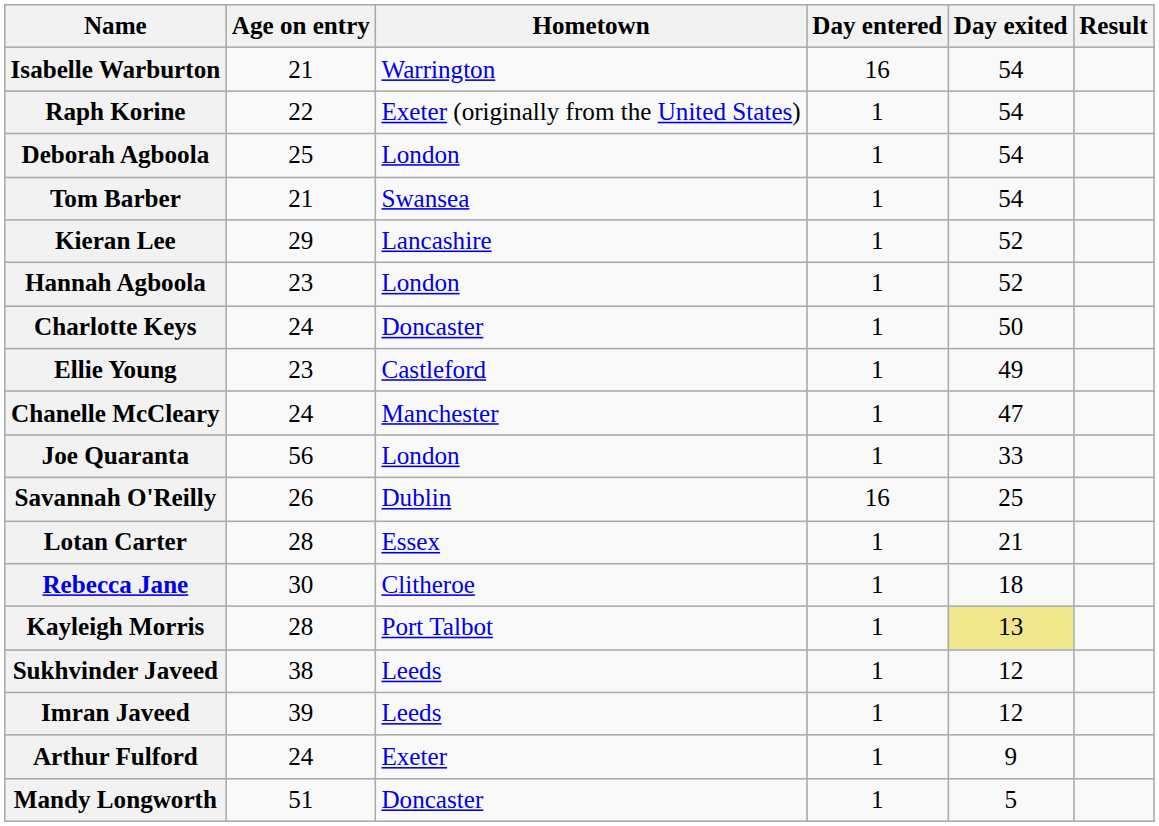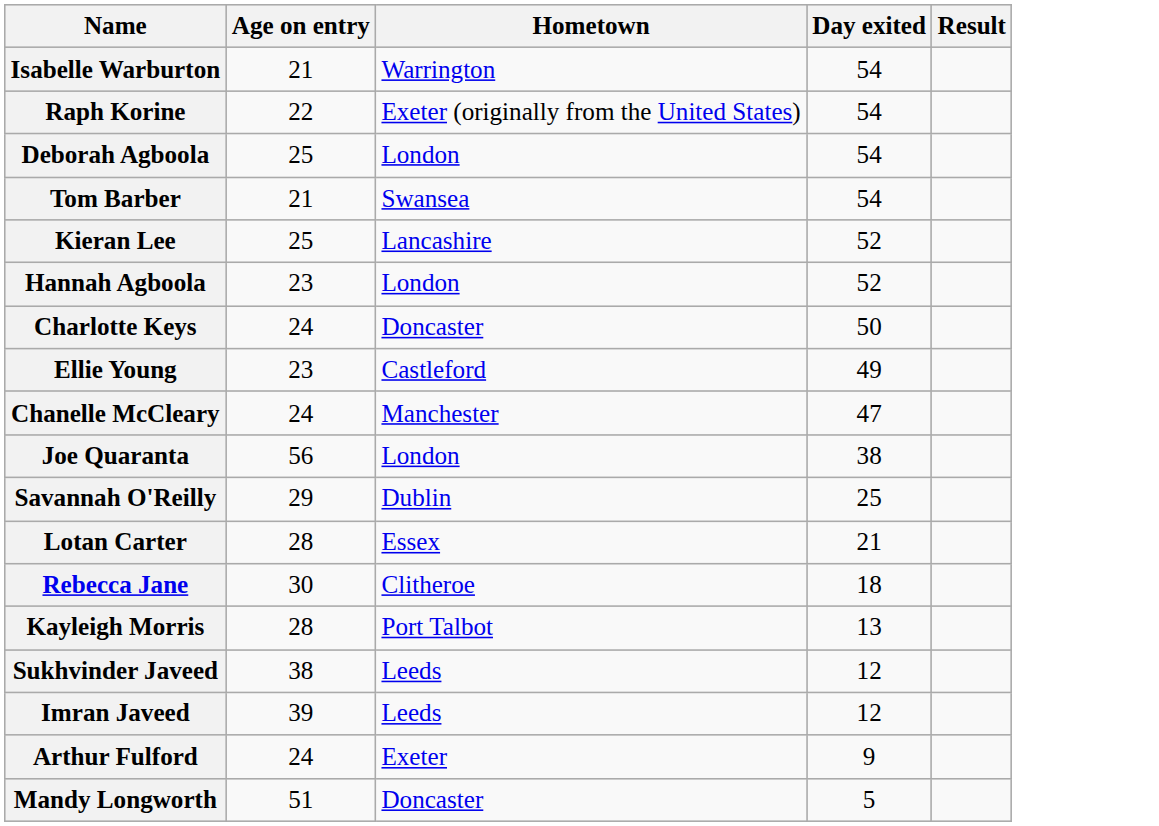- column: Day entered | 16 | 1 | 1 | 1 | 1 | 1 | 1 | 1 | 1 | 1 | 16 | 1 | 1 | 1 | 1 | 1 | 1 | 1
Kieran Lee | Age on entry: 29 -> 25
Joe Quaranta | Day exited: 33 -> 38
Savannah O'Reilly | Age on entry: 26 -> 29
Kayleigh Morris | Day exited: khaki background -> no background
